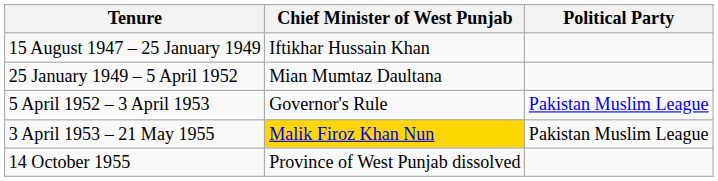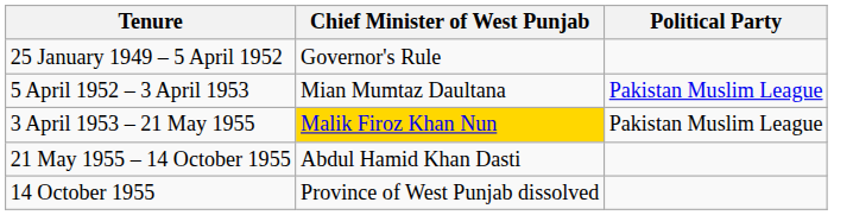- row: 15 August 1947 – 25 January 1949 | Iftikhar Hussain Khan
25 January 1949 – 5 April 1952 | Chief Minister of West Punjab: Mian Mumtaz Daultana -> Governor's Rule
5 April 1952 – 3 April 1953 | Chief Minister of West Punjab: Governor's Rule -> Mian Mumtaz Daultana
+ row: 21 May 1955 – 14 October 1955 | Abdul Hamid Khan Dasti
